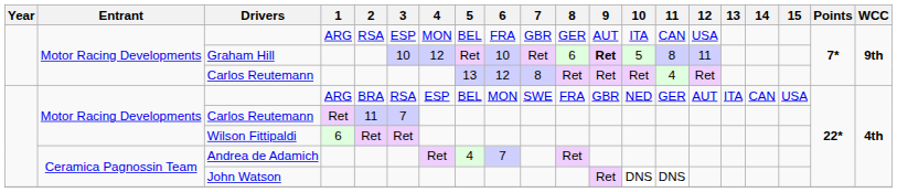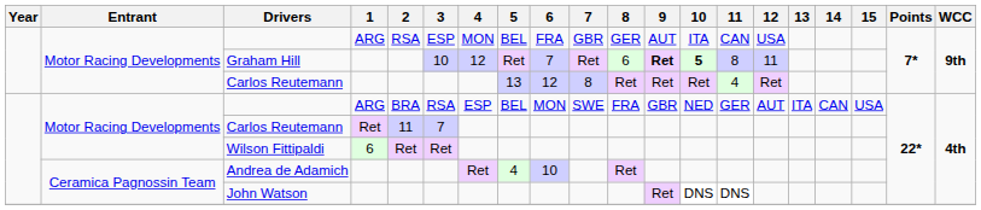Graham Hill | 6: 10 -> 7
Graham Hill | 10: normal -> bold
Andrea de Adamich | 6: 7 -> 10
